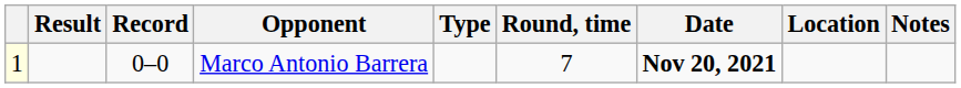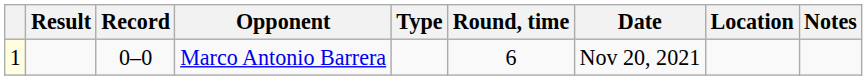Marco Antonio Barrera | Round, time: 7 -> 6
Marco Antonio Barrera | Date: bold -> normal
